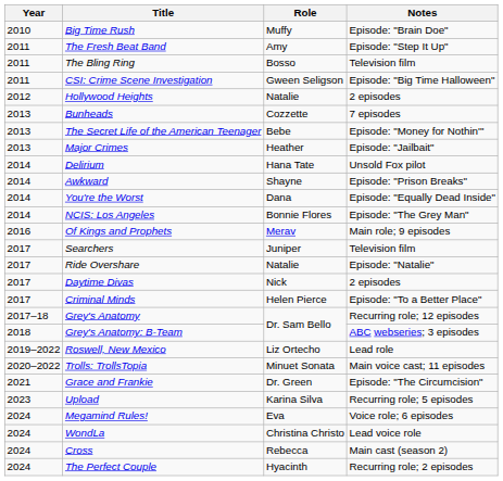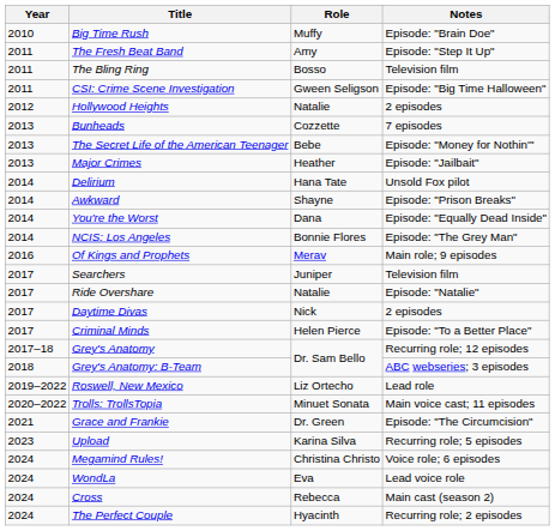Megamind Rules! | Role: Eva -> Christina Christo
WondLa | Role: Christina Christo -> Eva
